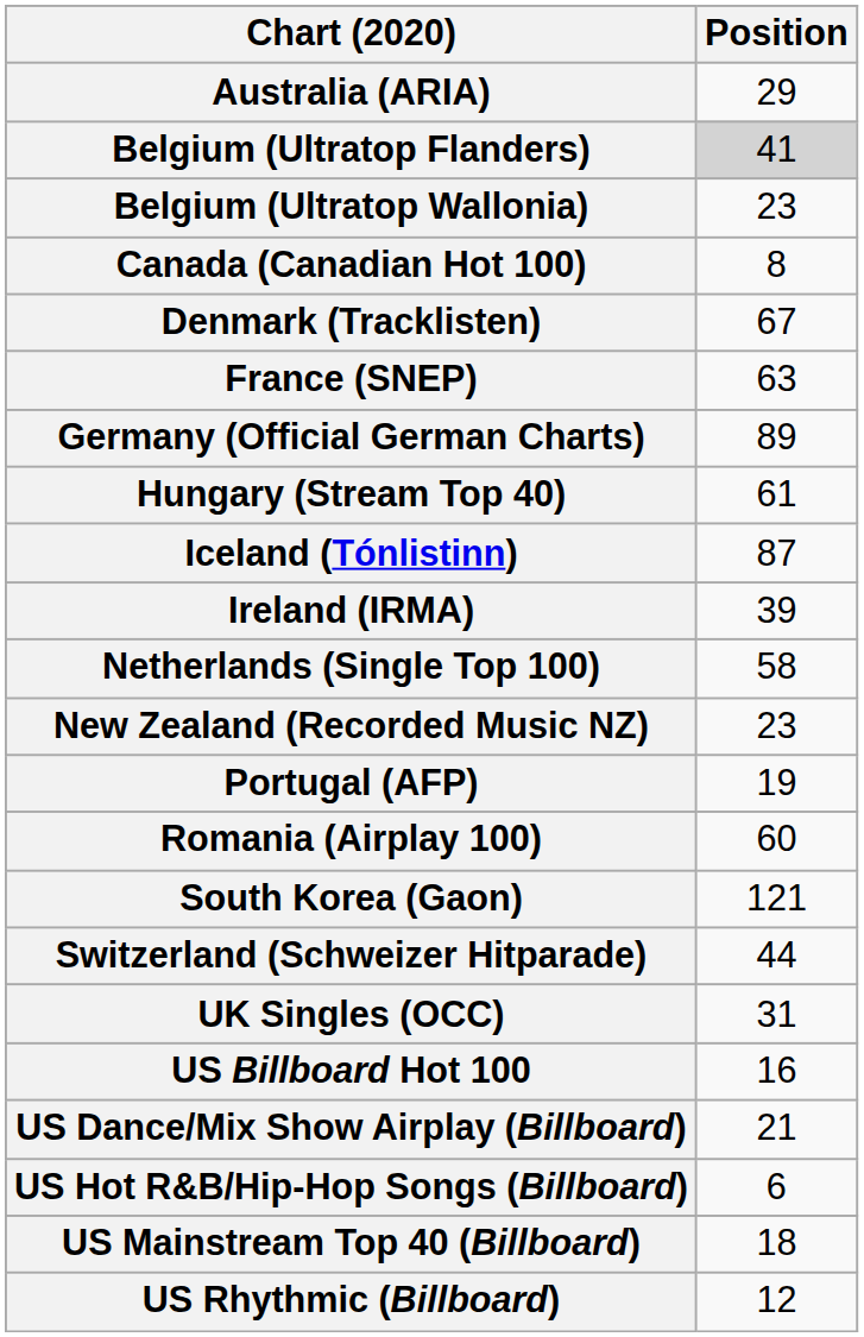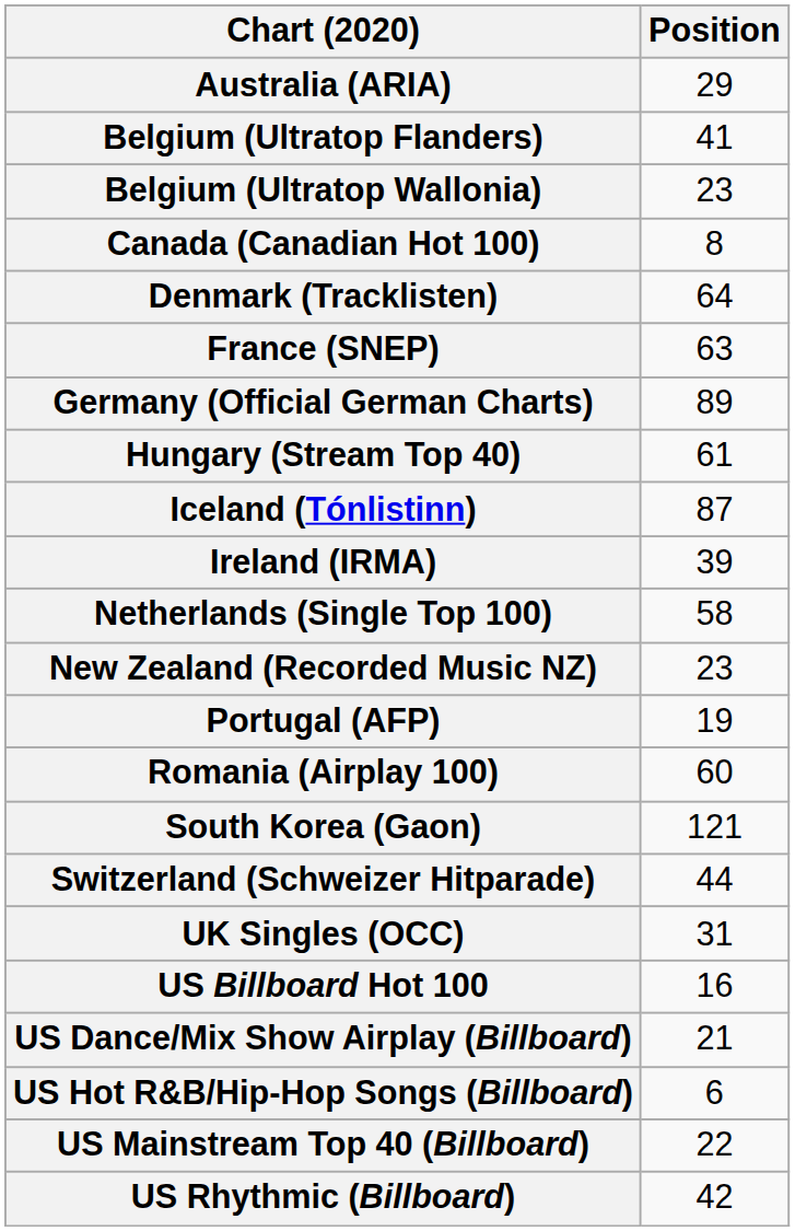Belgium (Ultratop Flanders) | Position: lightgrey background -> no background
Denmark (Tracklisten) | Position: 67 -> 64
US Mainstream Top 40 (Billboard) | Position: 18 -> 22
US Rhythmic (Billboard) | Position: 12 -> 42
